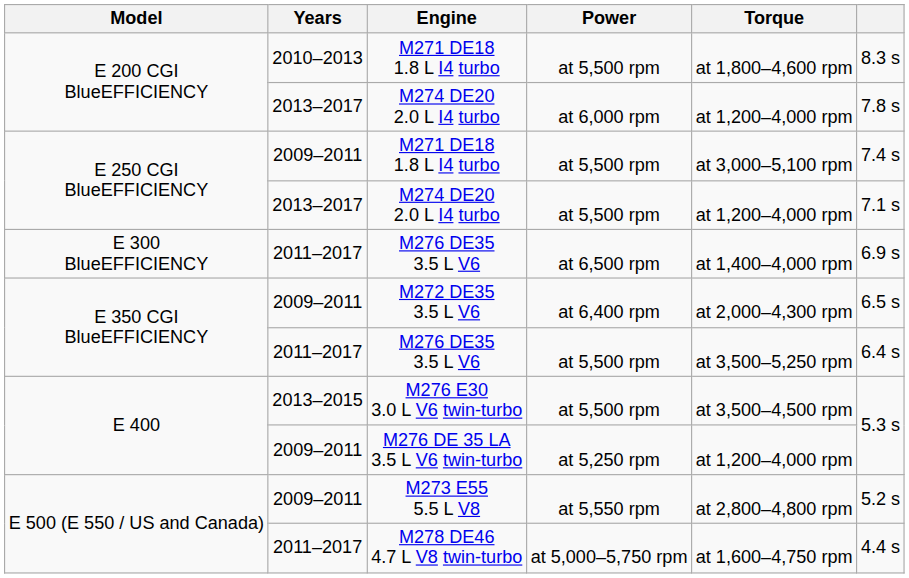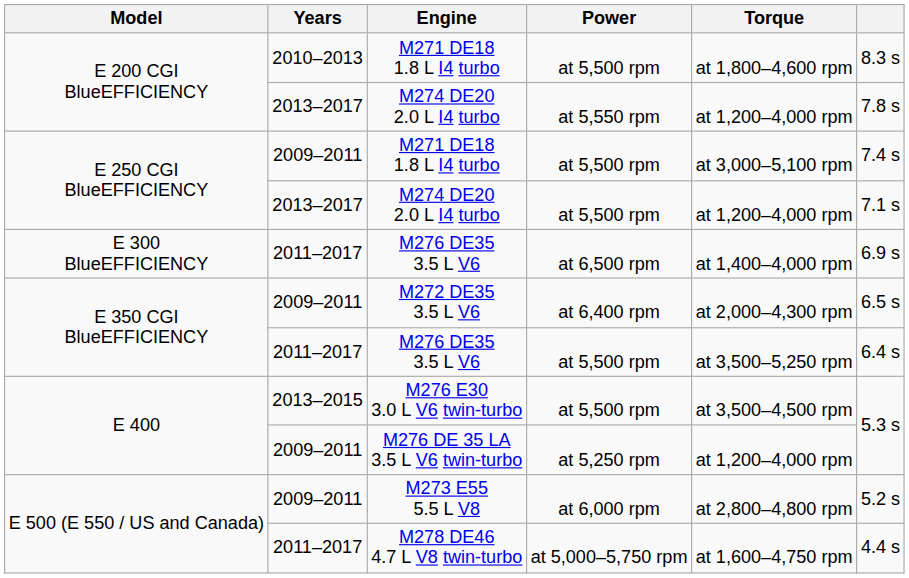E 200 CGI BlueEFFICIENCY / M274 DE20 2.0 L I4 turbo | Power: at 6,000 rpm -> at 5,550 rpm
M273 E55 5.5 L V8 | Power: at 5,550 rpm -> at 6,000 rpm
